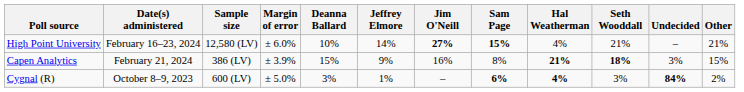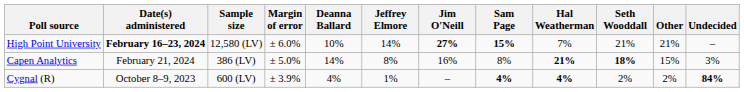columns swapped: Other <-> Undecided
High Point University | Date(s) administered: normal -> bold
High Point University | Hal Weatherman: 4% -> 7%
Capen Analytics | Margin of error: ± 3.9% -> ± 5.0%
Capen Analytics | Deanna Ballard: 15% -> 14%
Capen Analytics | Jeffrey Elmore: 9% -> 8%
Cygnal (R) | Margin of error: ± 5.0% -> ± 3.9%
Cygnal (R) | Deanna Ballard: 3% -> 4%
Cygnal (R) | Sam Page: 6% -> 4%
Cygnal (R) | Seth Wooddall: 3% -> 2%
